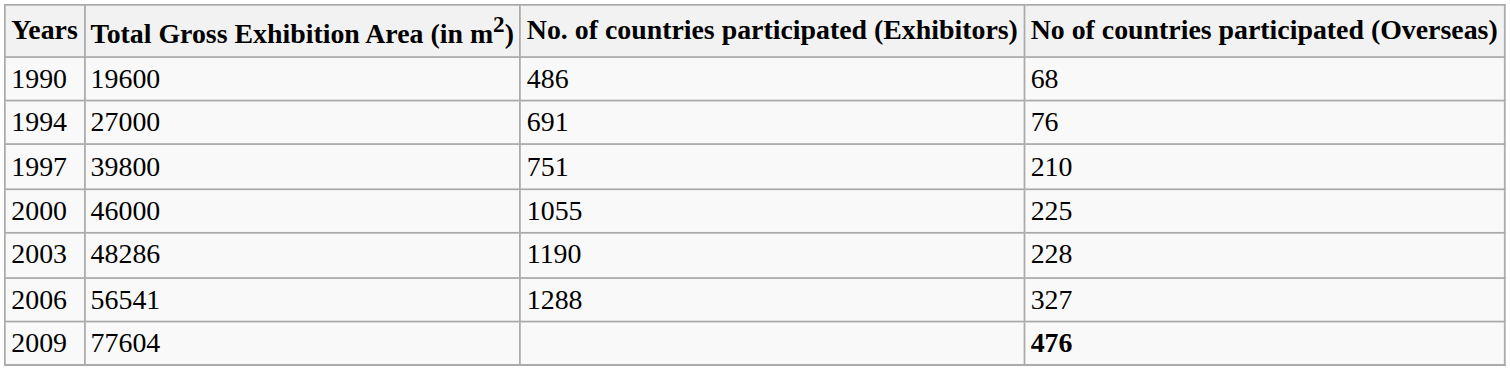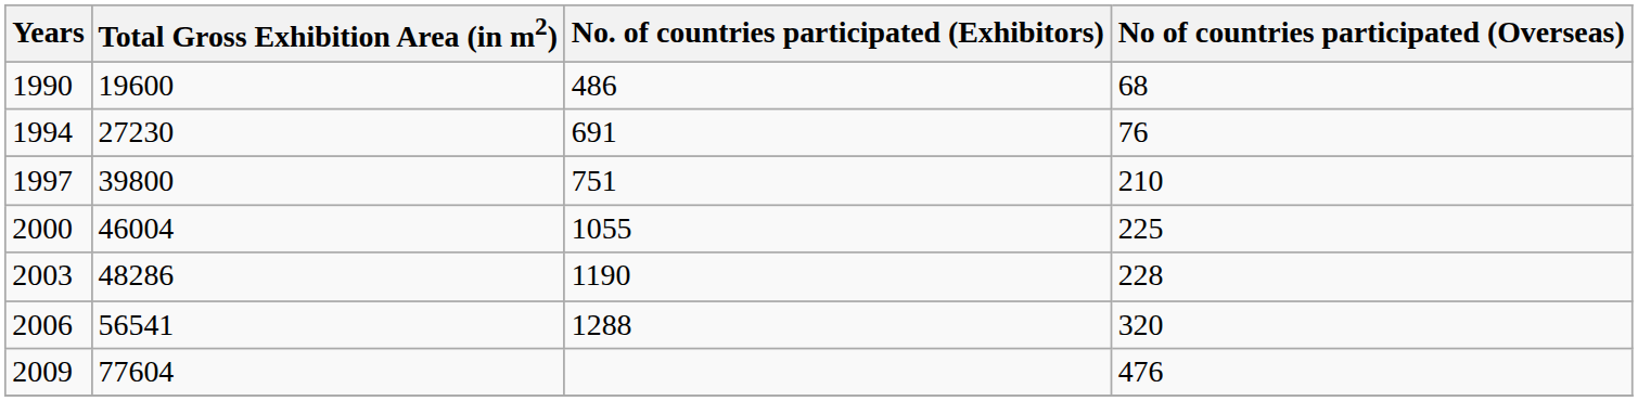1994 | Total Gross Exhibition Area (in m2): 27000 -> 27230
2000 | Total Gross Exhibition Area (in m2): 46000 -> 46004
2006 | No of countries participated (Overseas): 327 -> 320
2009 | No of countries participated (Overseas): bold -> normal
